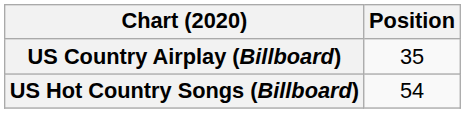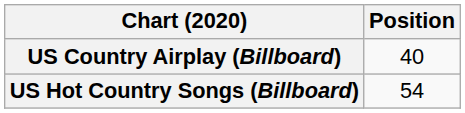US Country Airplay (Billboard) | Position: 35 -> 40
